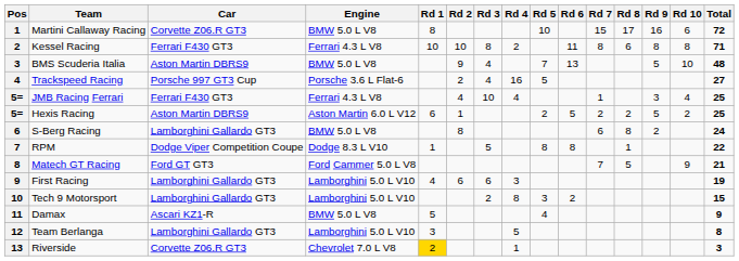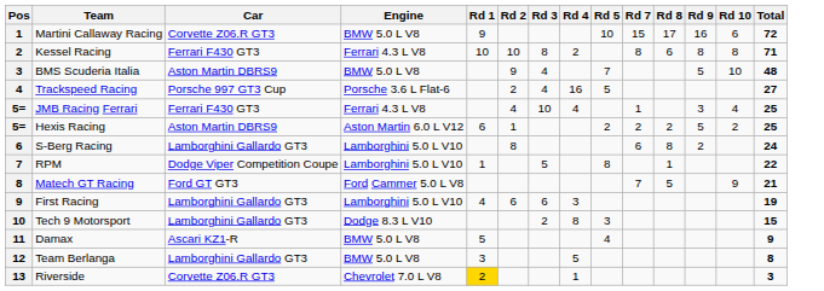- column: Rd 6 | 11 | 13 | 5 | 8 | 2
Martini Callaway Racing | Rd 1: 8 -> 9
S-Berg Racing | Engine: BMW 5.0 L V8 -> Lamborghini 5.0 L V10
RPM | Engine: Dodge 8.3 L V10 -> Lamborghini 5.0 L V10
Tech 9 Motorsport | Engine: Lamborghini 5.0 L V10 -> Dodge 8.3 L V10
Team Berlanga | Engine: Lamborghini 5.0 L V10 -> BMW 5.0 L V8
